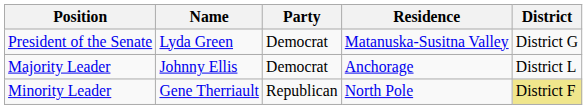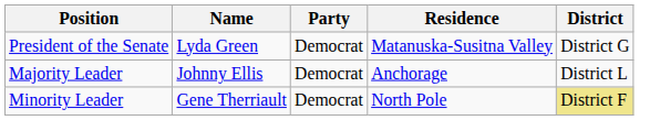Minority Leader | Party: Republican -> Democrat
